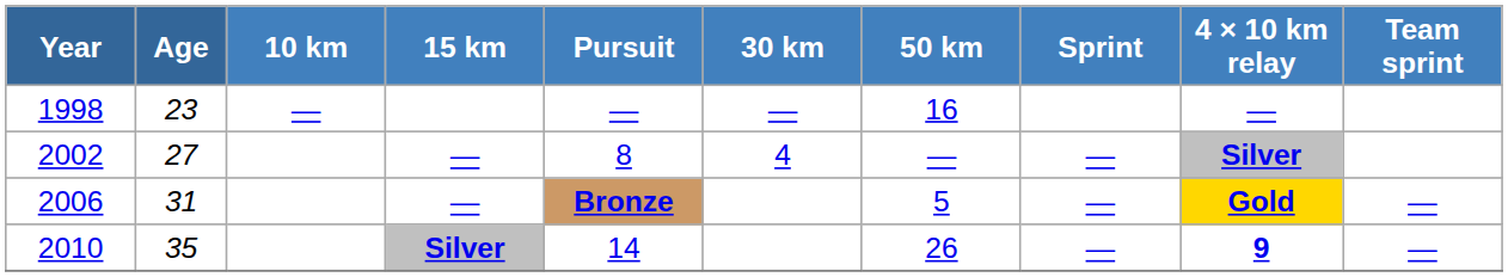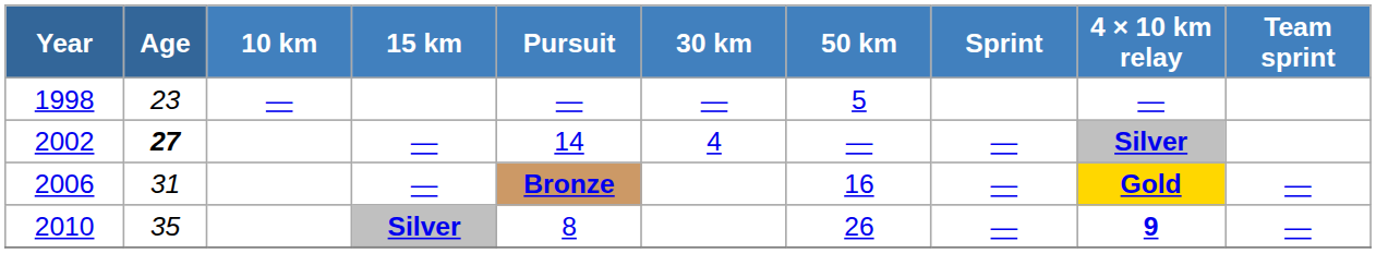1998 | 50 km: 16 -> 5
2002 | Age: normal -> bold
2002 | Pursuit: 8 -> 14
2006 | 50 km: 5 -> 16
2010 | Pursuit: 14 -> 8
